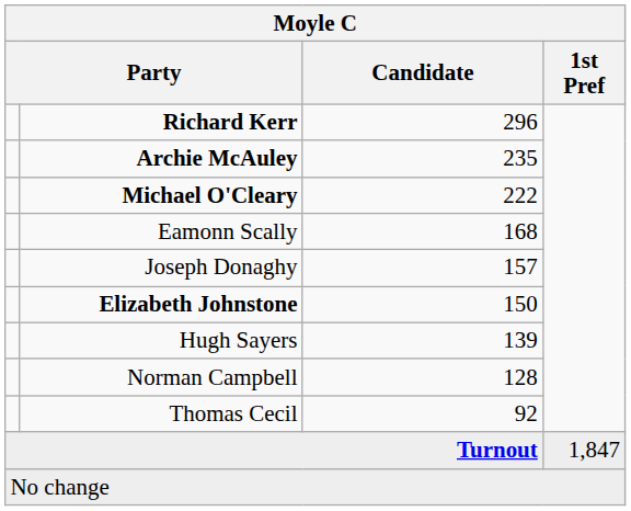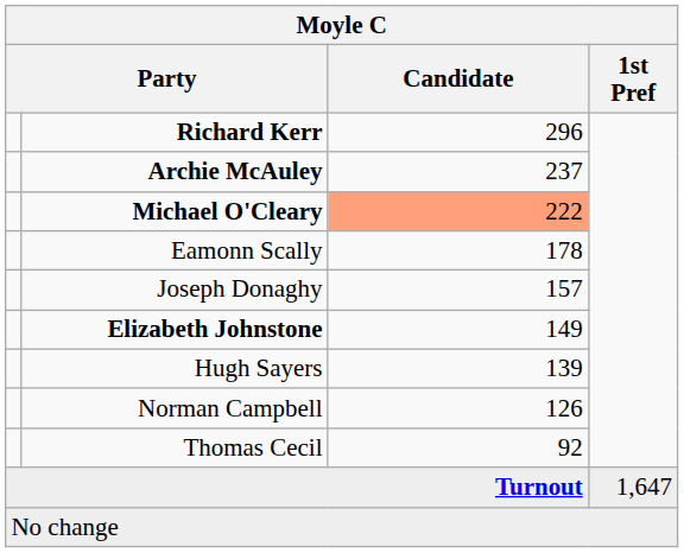Archie McAuley | Candidate: 235 -> 237
Michael O'Cleary | Candidate: no background -> lightsalmon background
Eamonn Scally | Candidate: 168 -> 178
Elizabeth Johnstone | Candidate: 150 -> 149
Norman Campbell | Candidate: 128 -> 126
Turnout | 1st Pref: 1,847 -> 1,647
